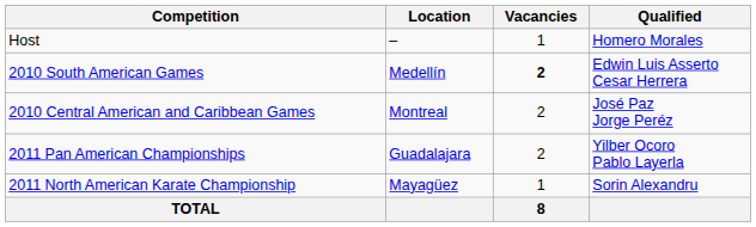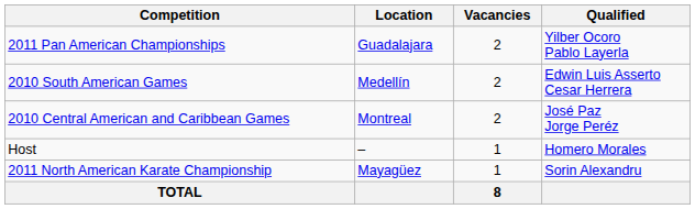rows swapped: Host <-> 2011 Pan American Championships
2010 South American Games | Vacancies: bold -> normal
